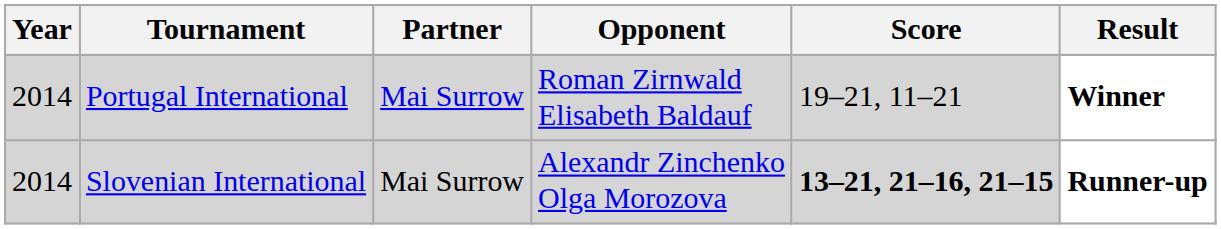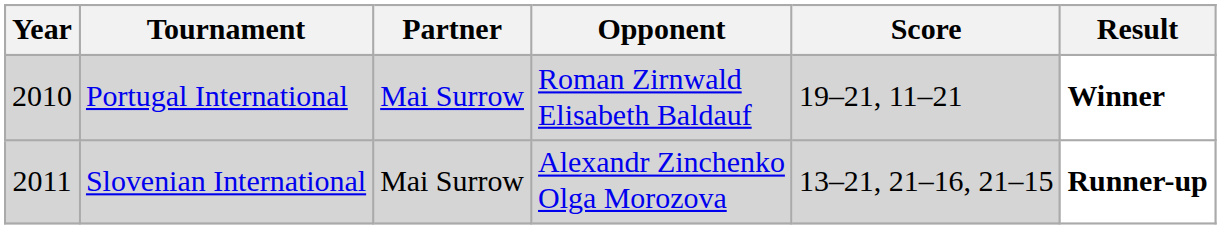Portugal International | Year: 2014 -> 2010
Slovenian International | Year: 2014 -> 2011
Slovenian International | Score: bold -> normal
